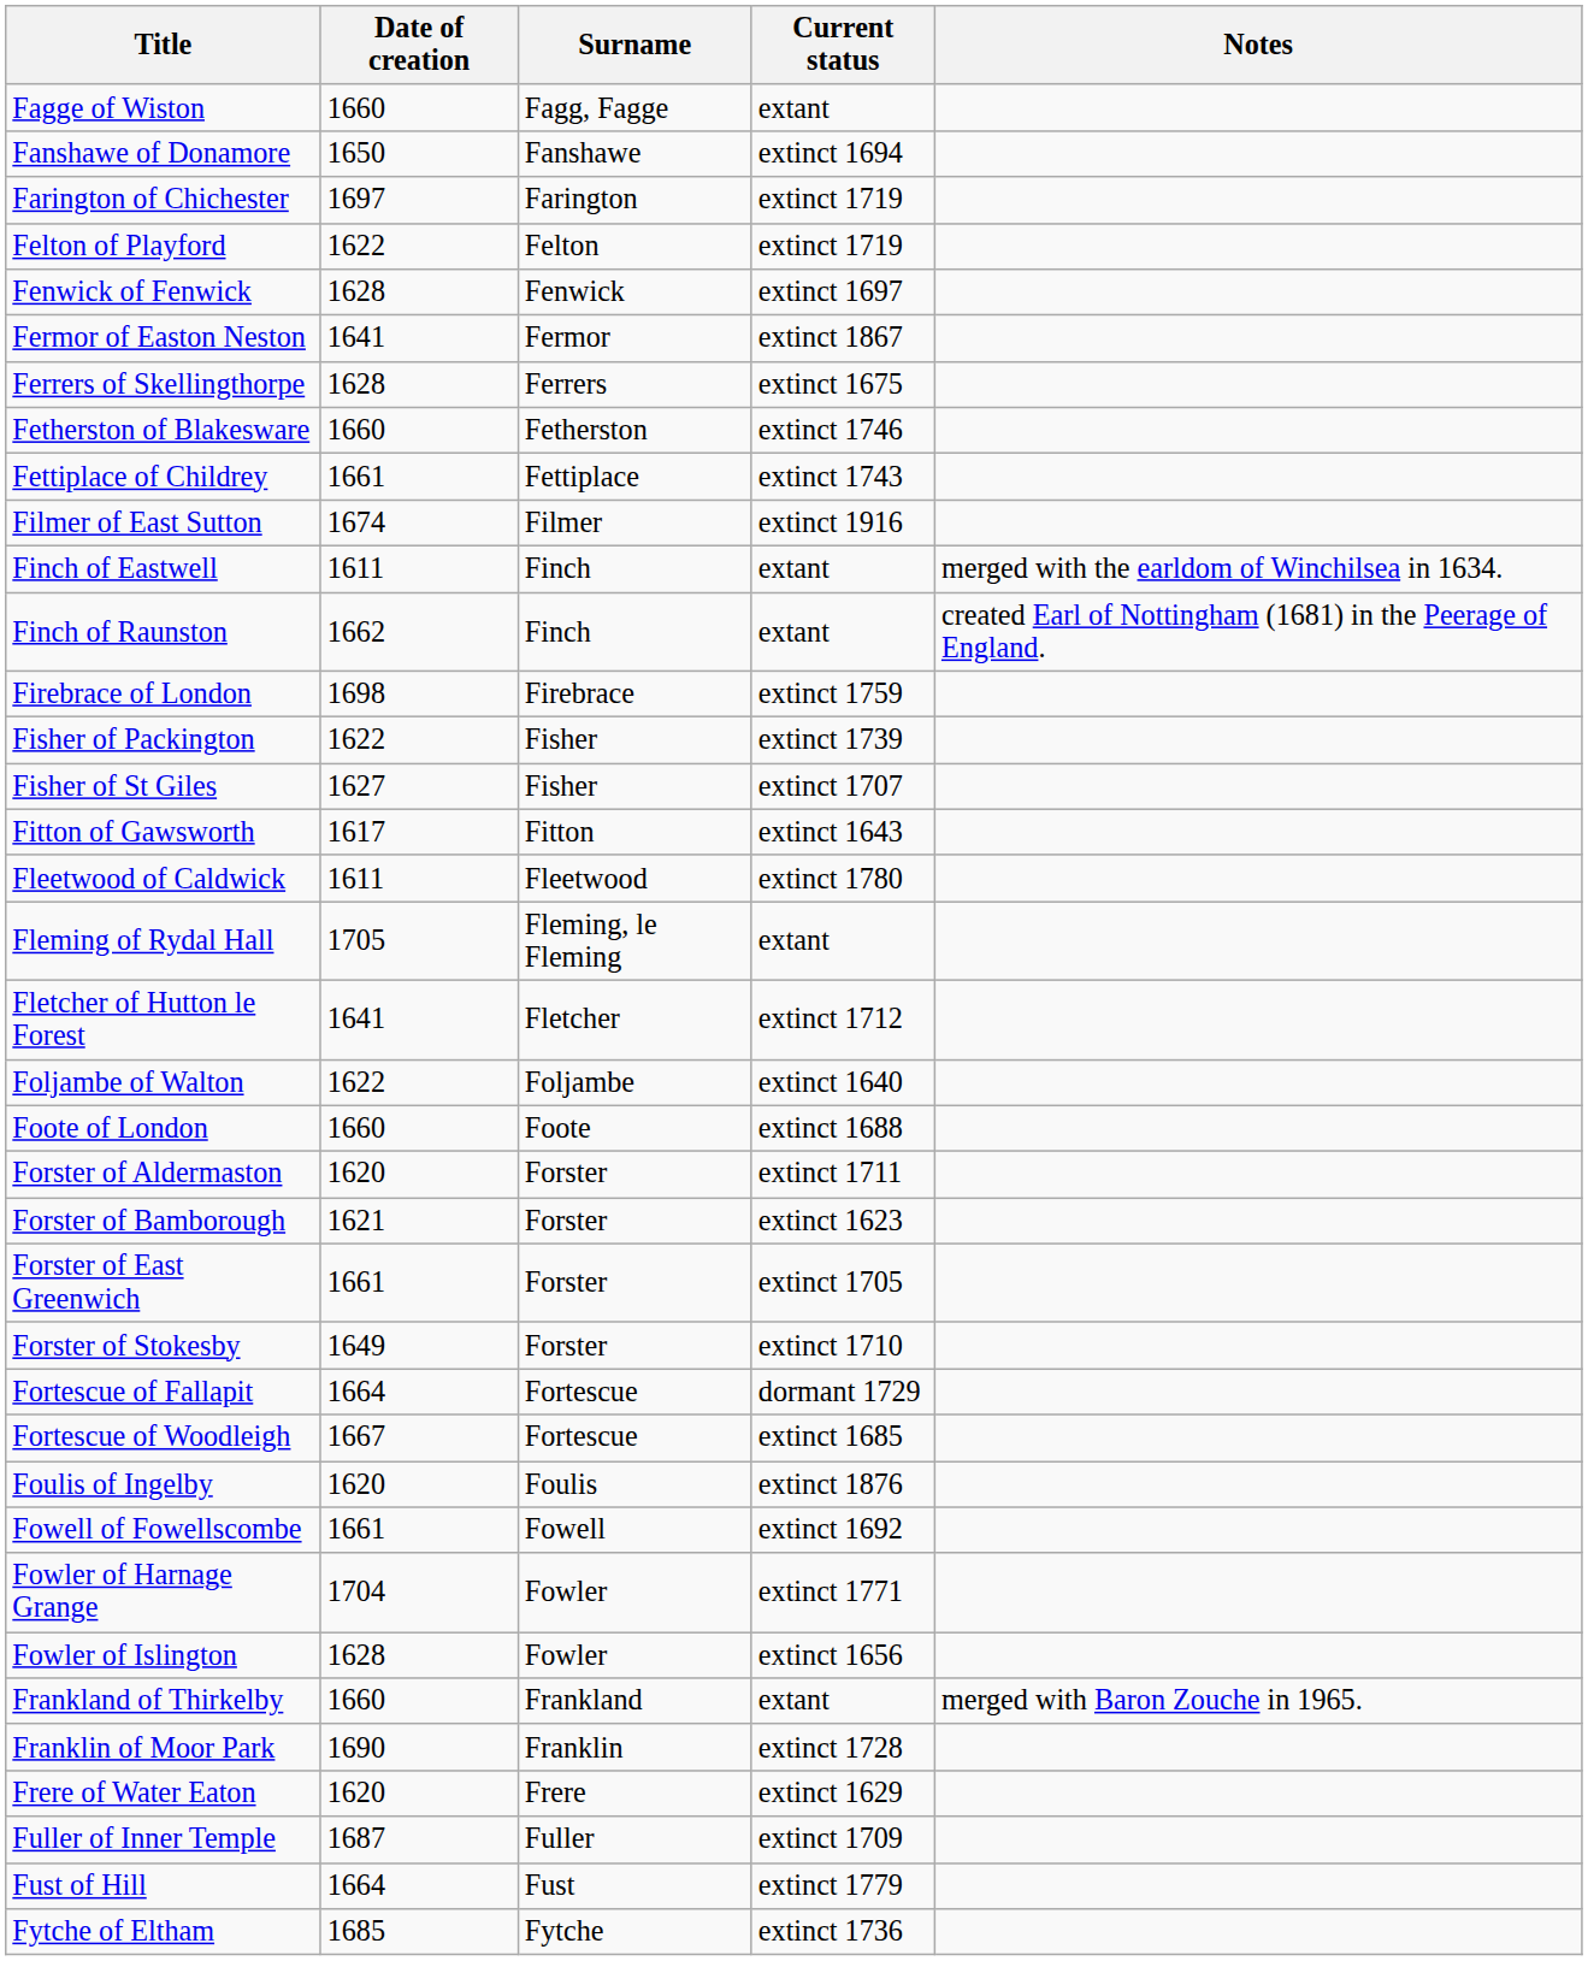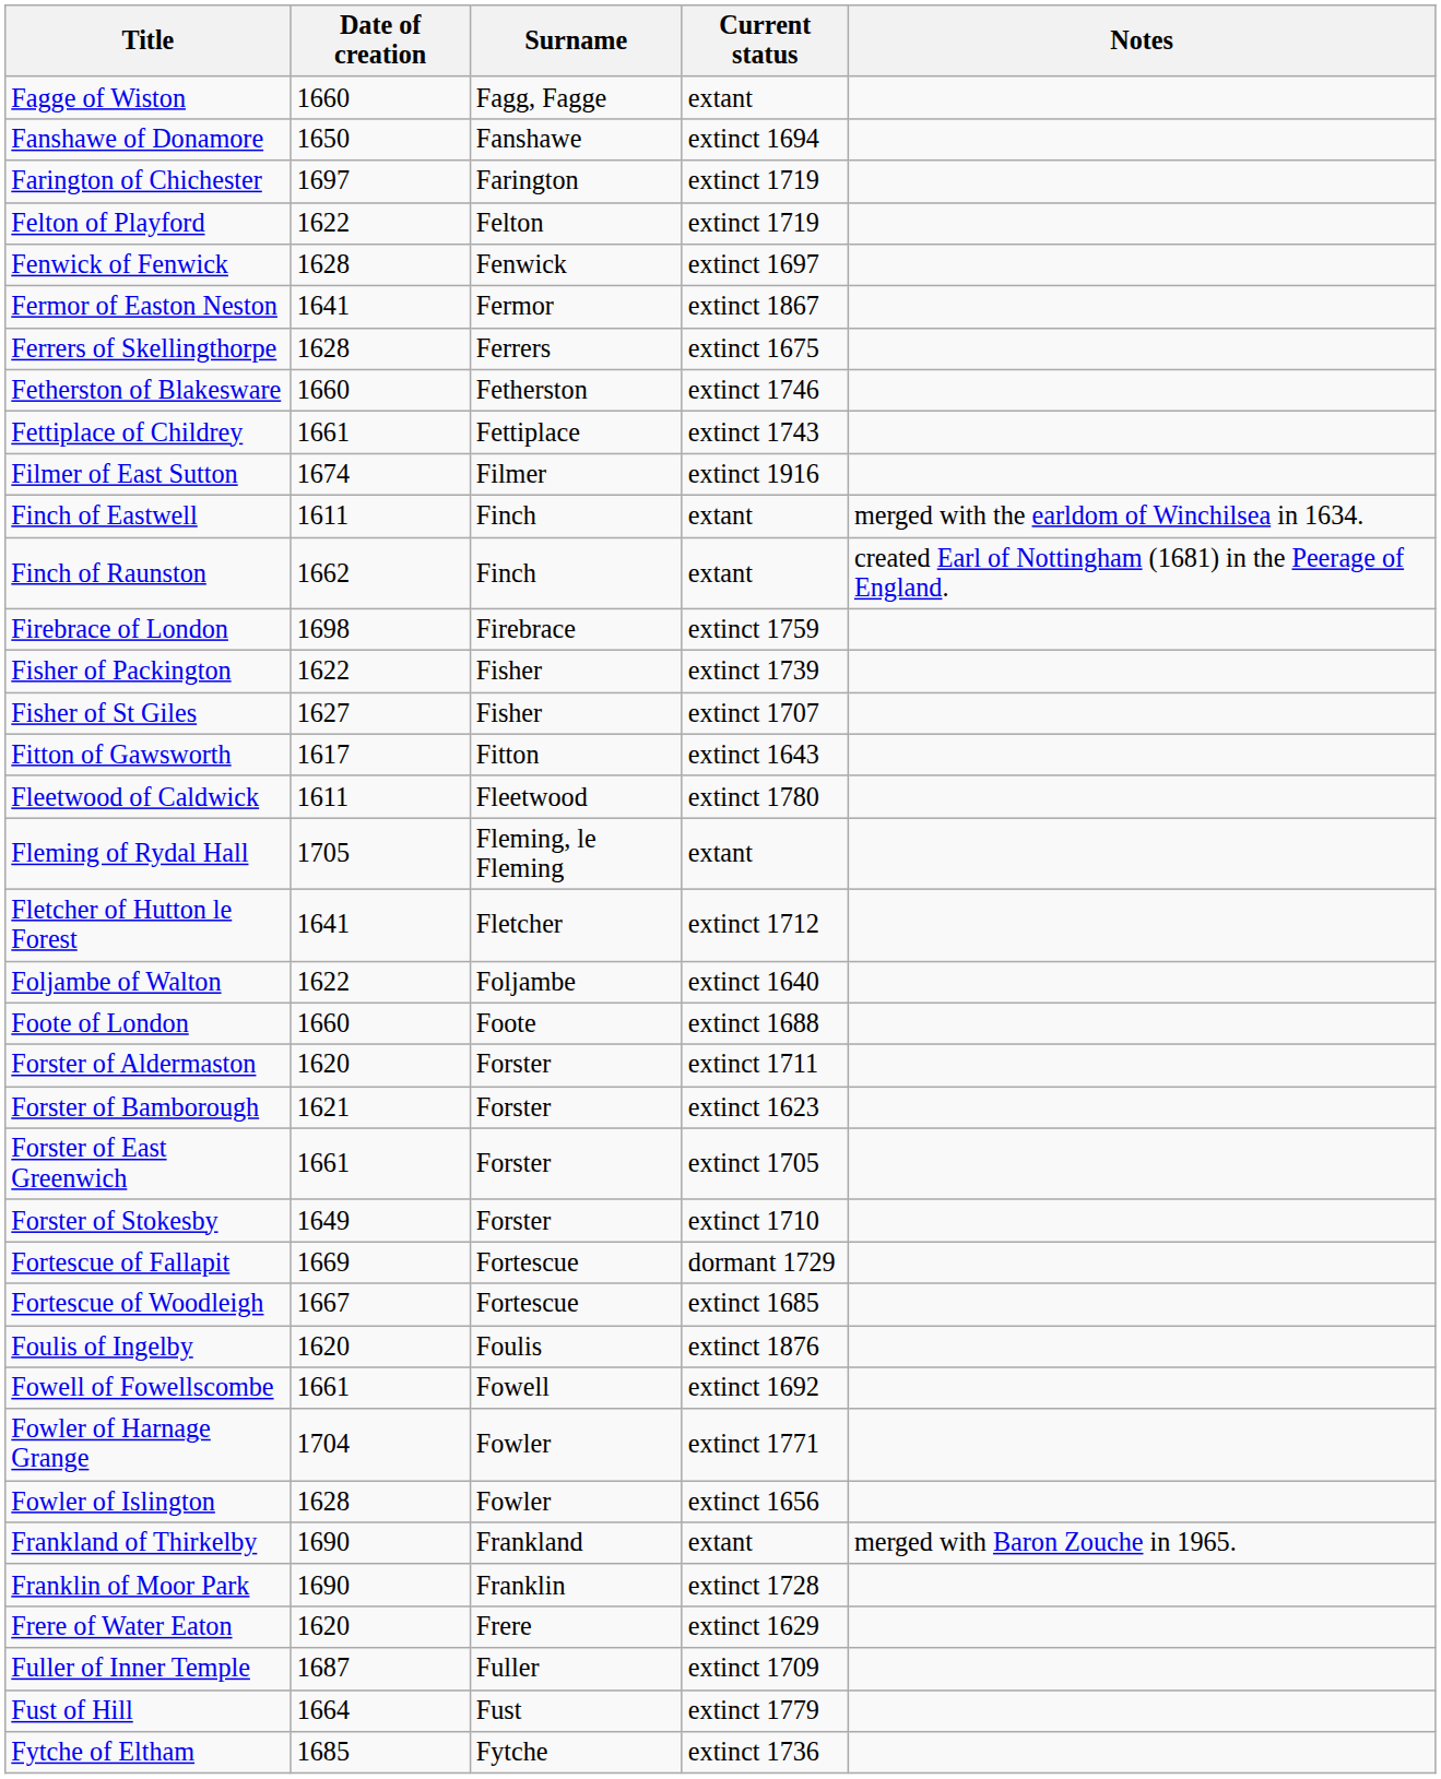Fortescue of Fallapit | Date of creation: 1664 -> 1669
Frankland of Thirkelby | Date of creation: 1660 -> 1690
